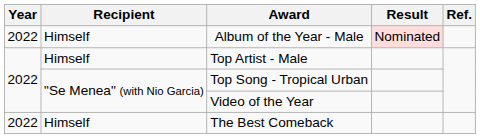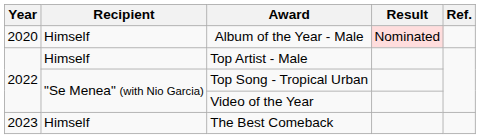Album of the Year - Male | Year: 2022 -> 2020
The Best Comeback | Year: 2022 -> 2023
